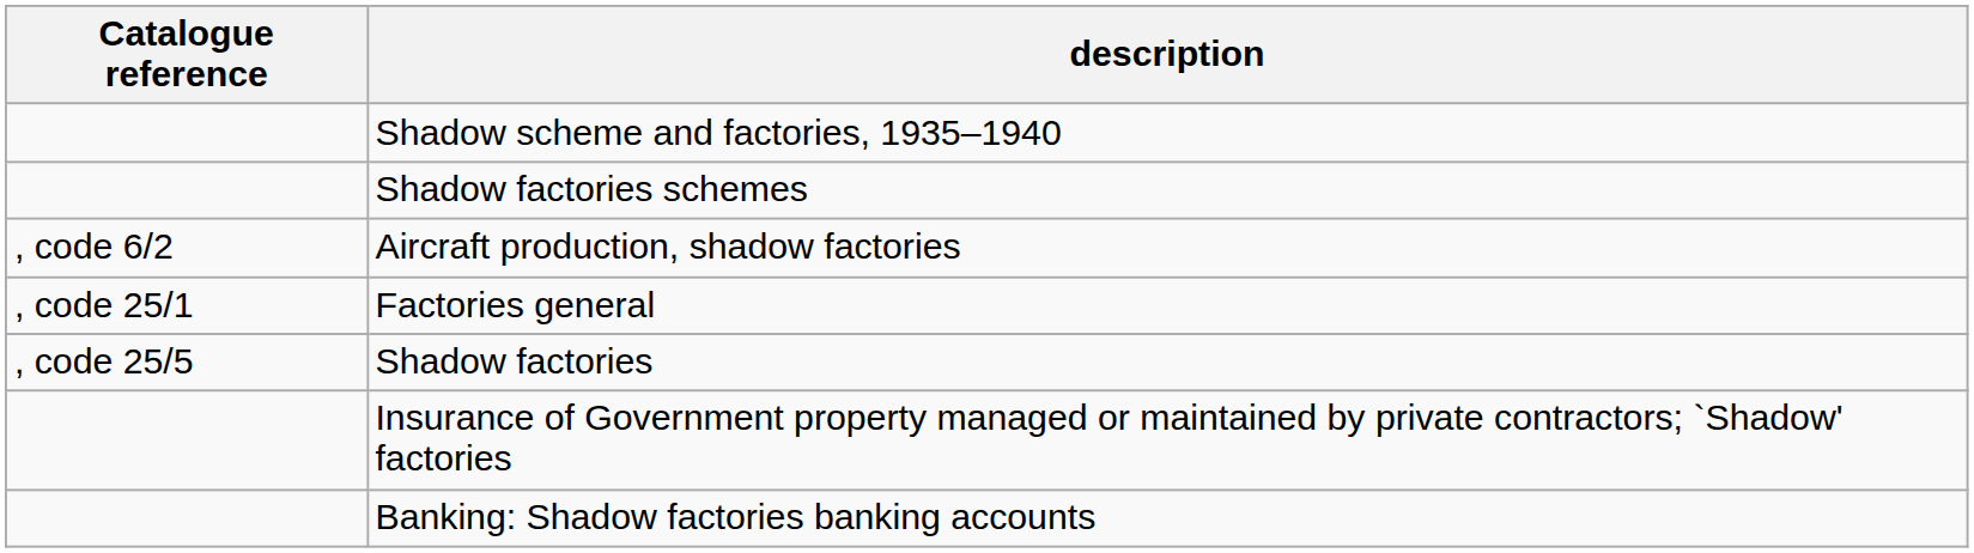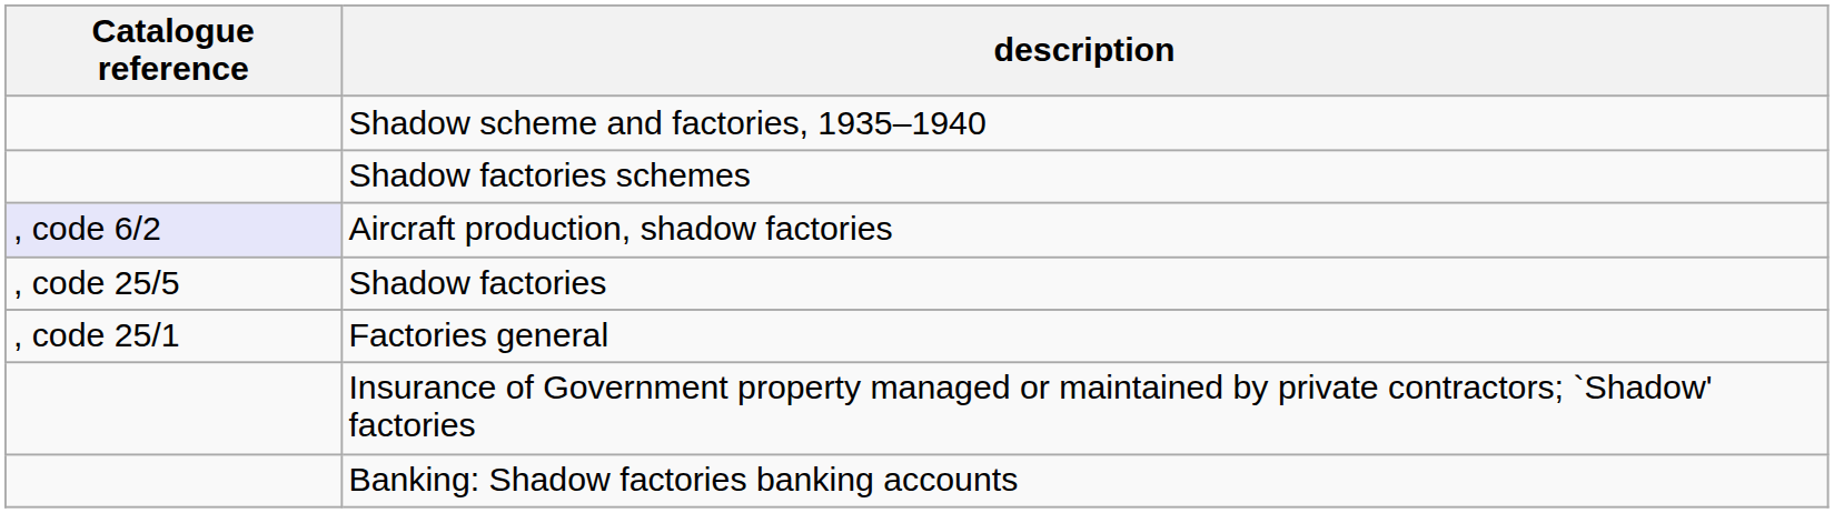Aircraft production, shadow factories | Catalogue reference: no background -> lavender background
rows swapped: Factories general <-> Shadow factories
